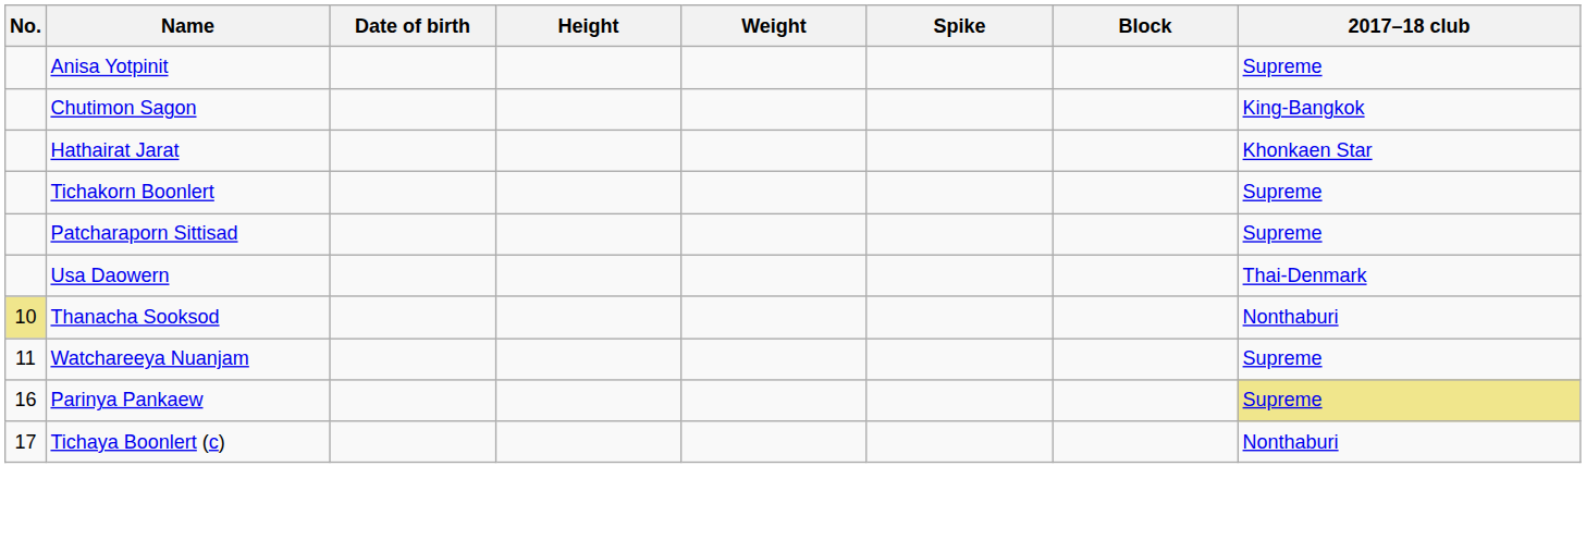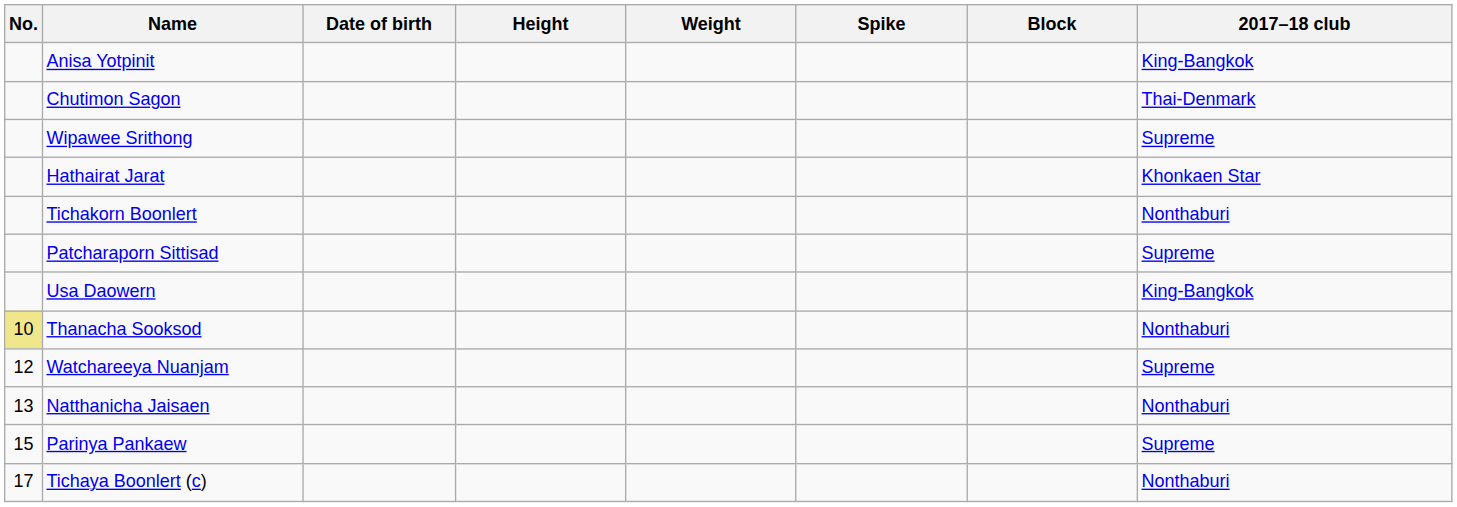Anisa Yotpinit | 2017–18 club: Supreme -> King-Bangkok
Chutimon Sagon | 2017–18 club: King-Bangkok -> Thai-Denmark
+ row: Wipawee Srithong | Supreme
Tichakorn Boonlert | 2017–18 club: Supreme -> Nonthaburi
Usa Daowern | 2017–18 club: Thai-Denmark -> King-Bangkok
Watchareeya Nuanjam | No.: 11 -> 12
+ row: 13 | Natthanicha Jaisaen | Nonthaburi
Parinya Pankaew | No.: 16 -> 15
Parinya Pankaew | 2017–18 club: khaki background -> no background
